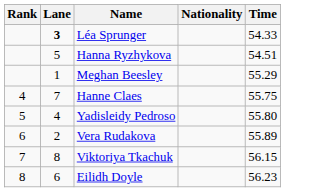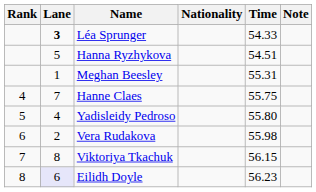+ column: Note
Meghan Beesley | Time: 55.29 -> 55.31
Vera Rudakova | Time: 55.89 -> 55.98
Eilidh Doyle | Lane: no background -> lavender background
